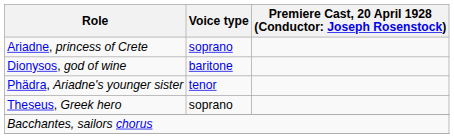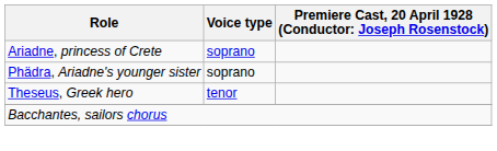- row: Dionysos, god of wine | baritone
Phädra, Ariadne's younger sister | Voice type: tenor -> soprano
Theseus, Greek hero | Voice type: soprano -> tenor
